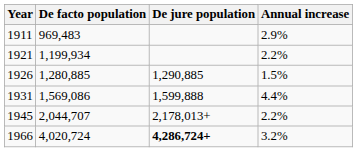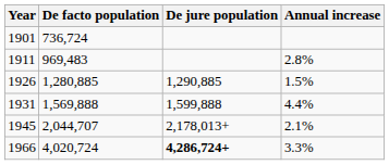+ row: 1901 | 736,724
1911 | Annual increase: 2.9% -> 2.8%
- row: 1921 | 1,199,934 | 2.2%
1931 | De facto population: 1,569,086 -> 1,569,888
1945 | Annual increase: 2.2% -> 2.1%
1966 | Annual increase: 3.2% -> 3.3%
